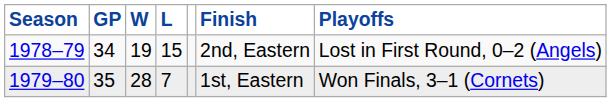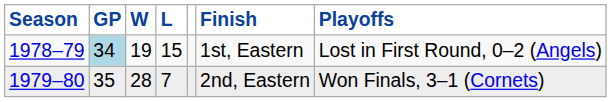1978–79 | column 2: no background -> lightblue background
1978–79 | column 6: 2nd, Eastern -> 1st, Eastern
1979–80 | column 6: 1st, Eastern -> 2nd, Eastern
